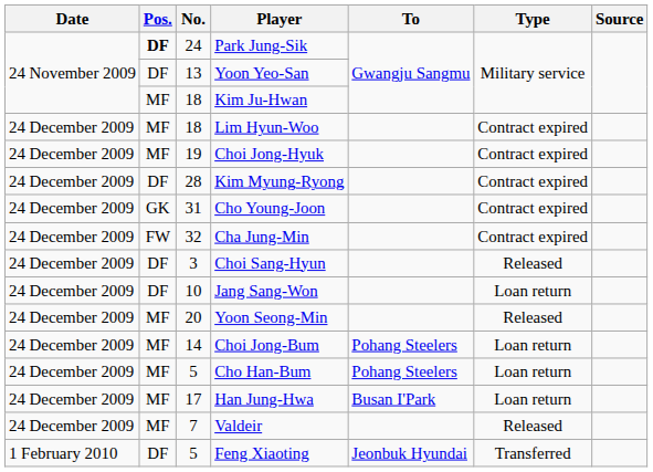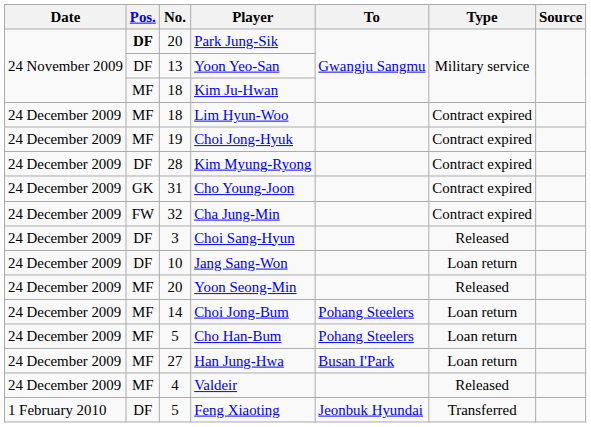Park Jung-Sik | No.: 24 -> 20
Han Jung-Hwa | No.: 17 -> 27
Valdeir | No.: 7 -> 4
